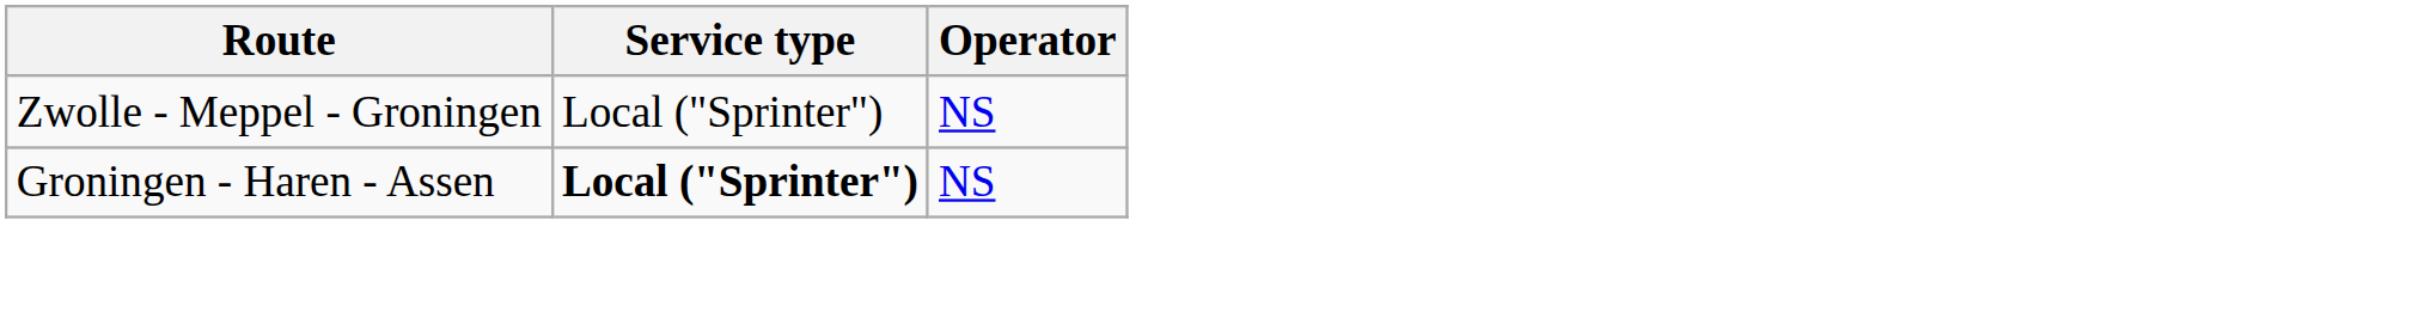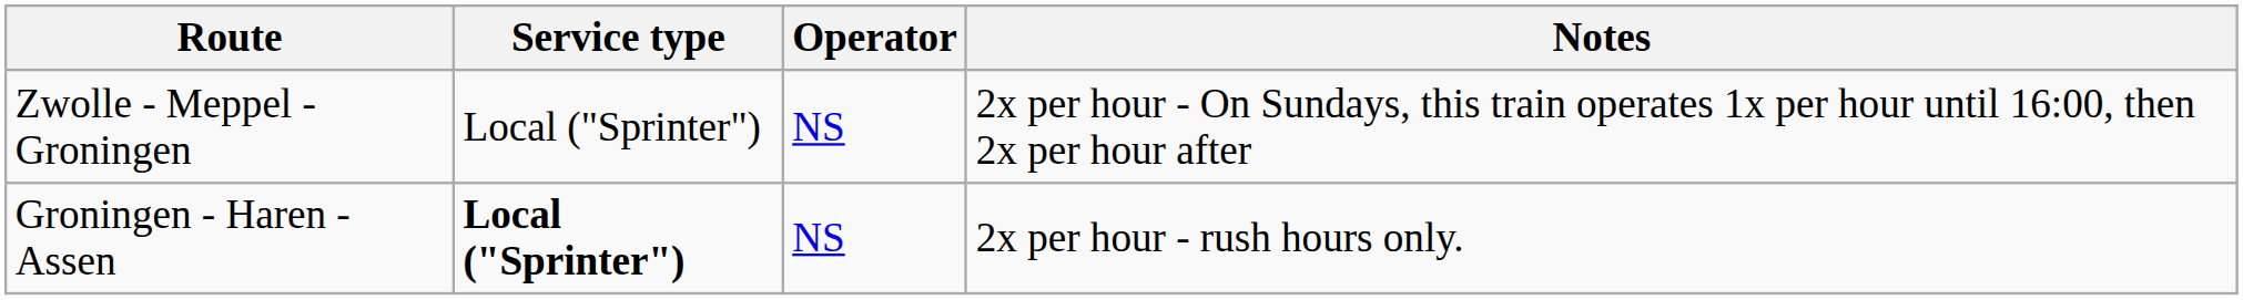+ column: Notes | 2x per hour - On Sundays, this train operates 1x per hour until 16:00, then 2x per hour after | 2x per hour - rush hours only.
